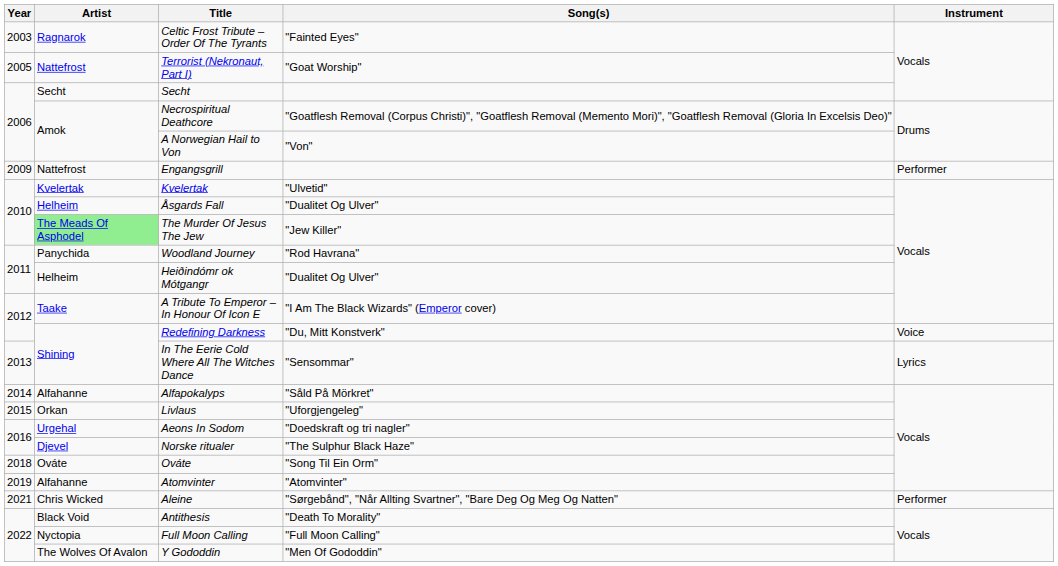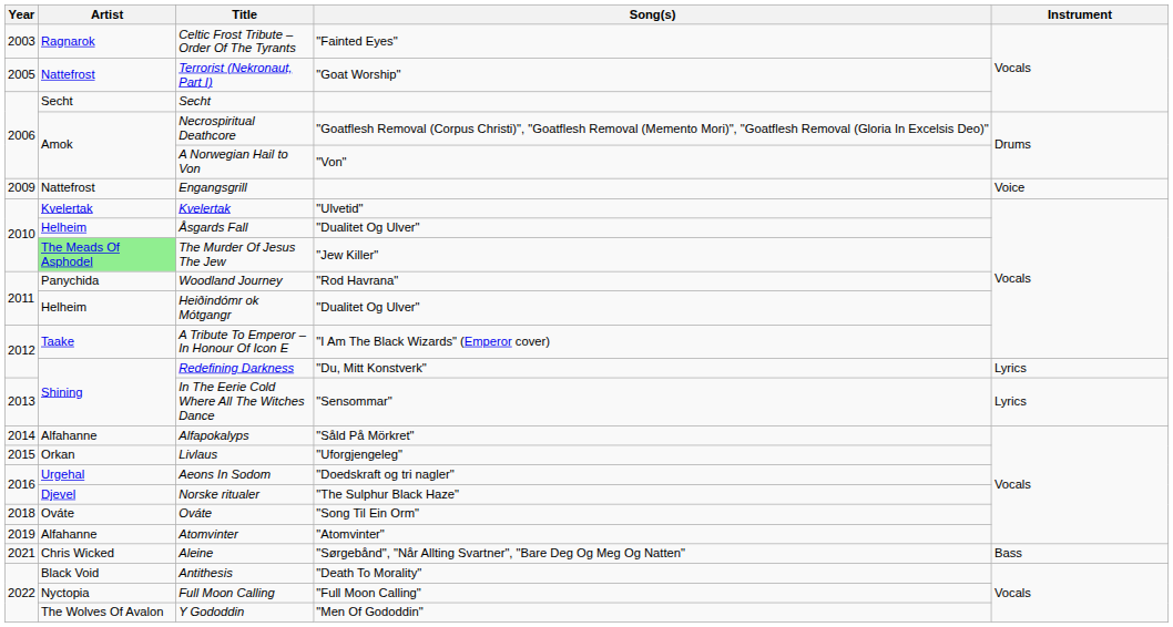Engangsgrill | Instrument: Performer -> Voice
Redefining Darkness | Instrument: Voice -> Lyrics
Aleine | Instrument: Performer -> Bass
